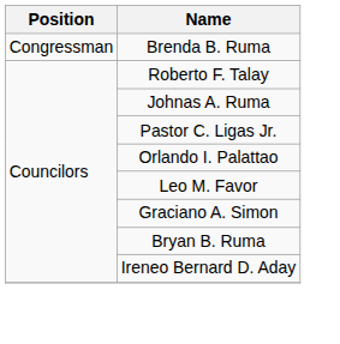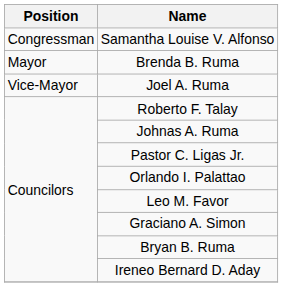+ row: Congressman | Samantha Louise V. Alfonso
Brenda B. Ruma | Position: Congressman -> Mayor
+ row: Vice-Mayor | Joel A. Ruma
